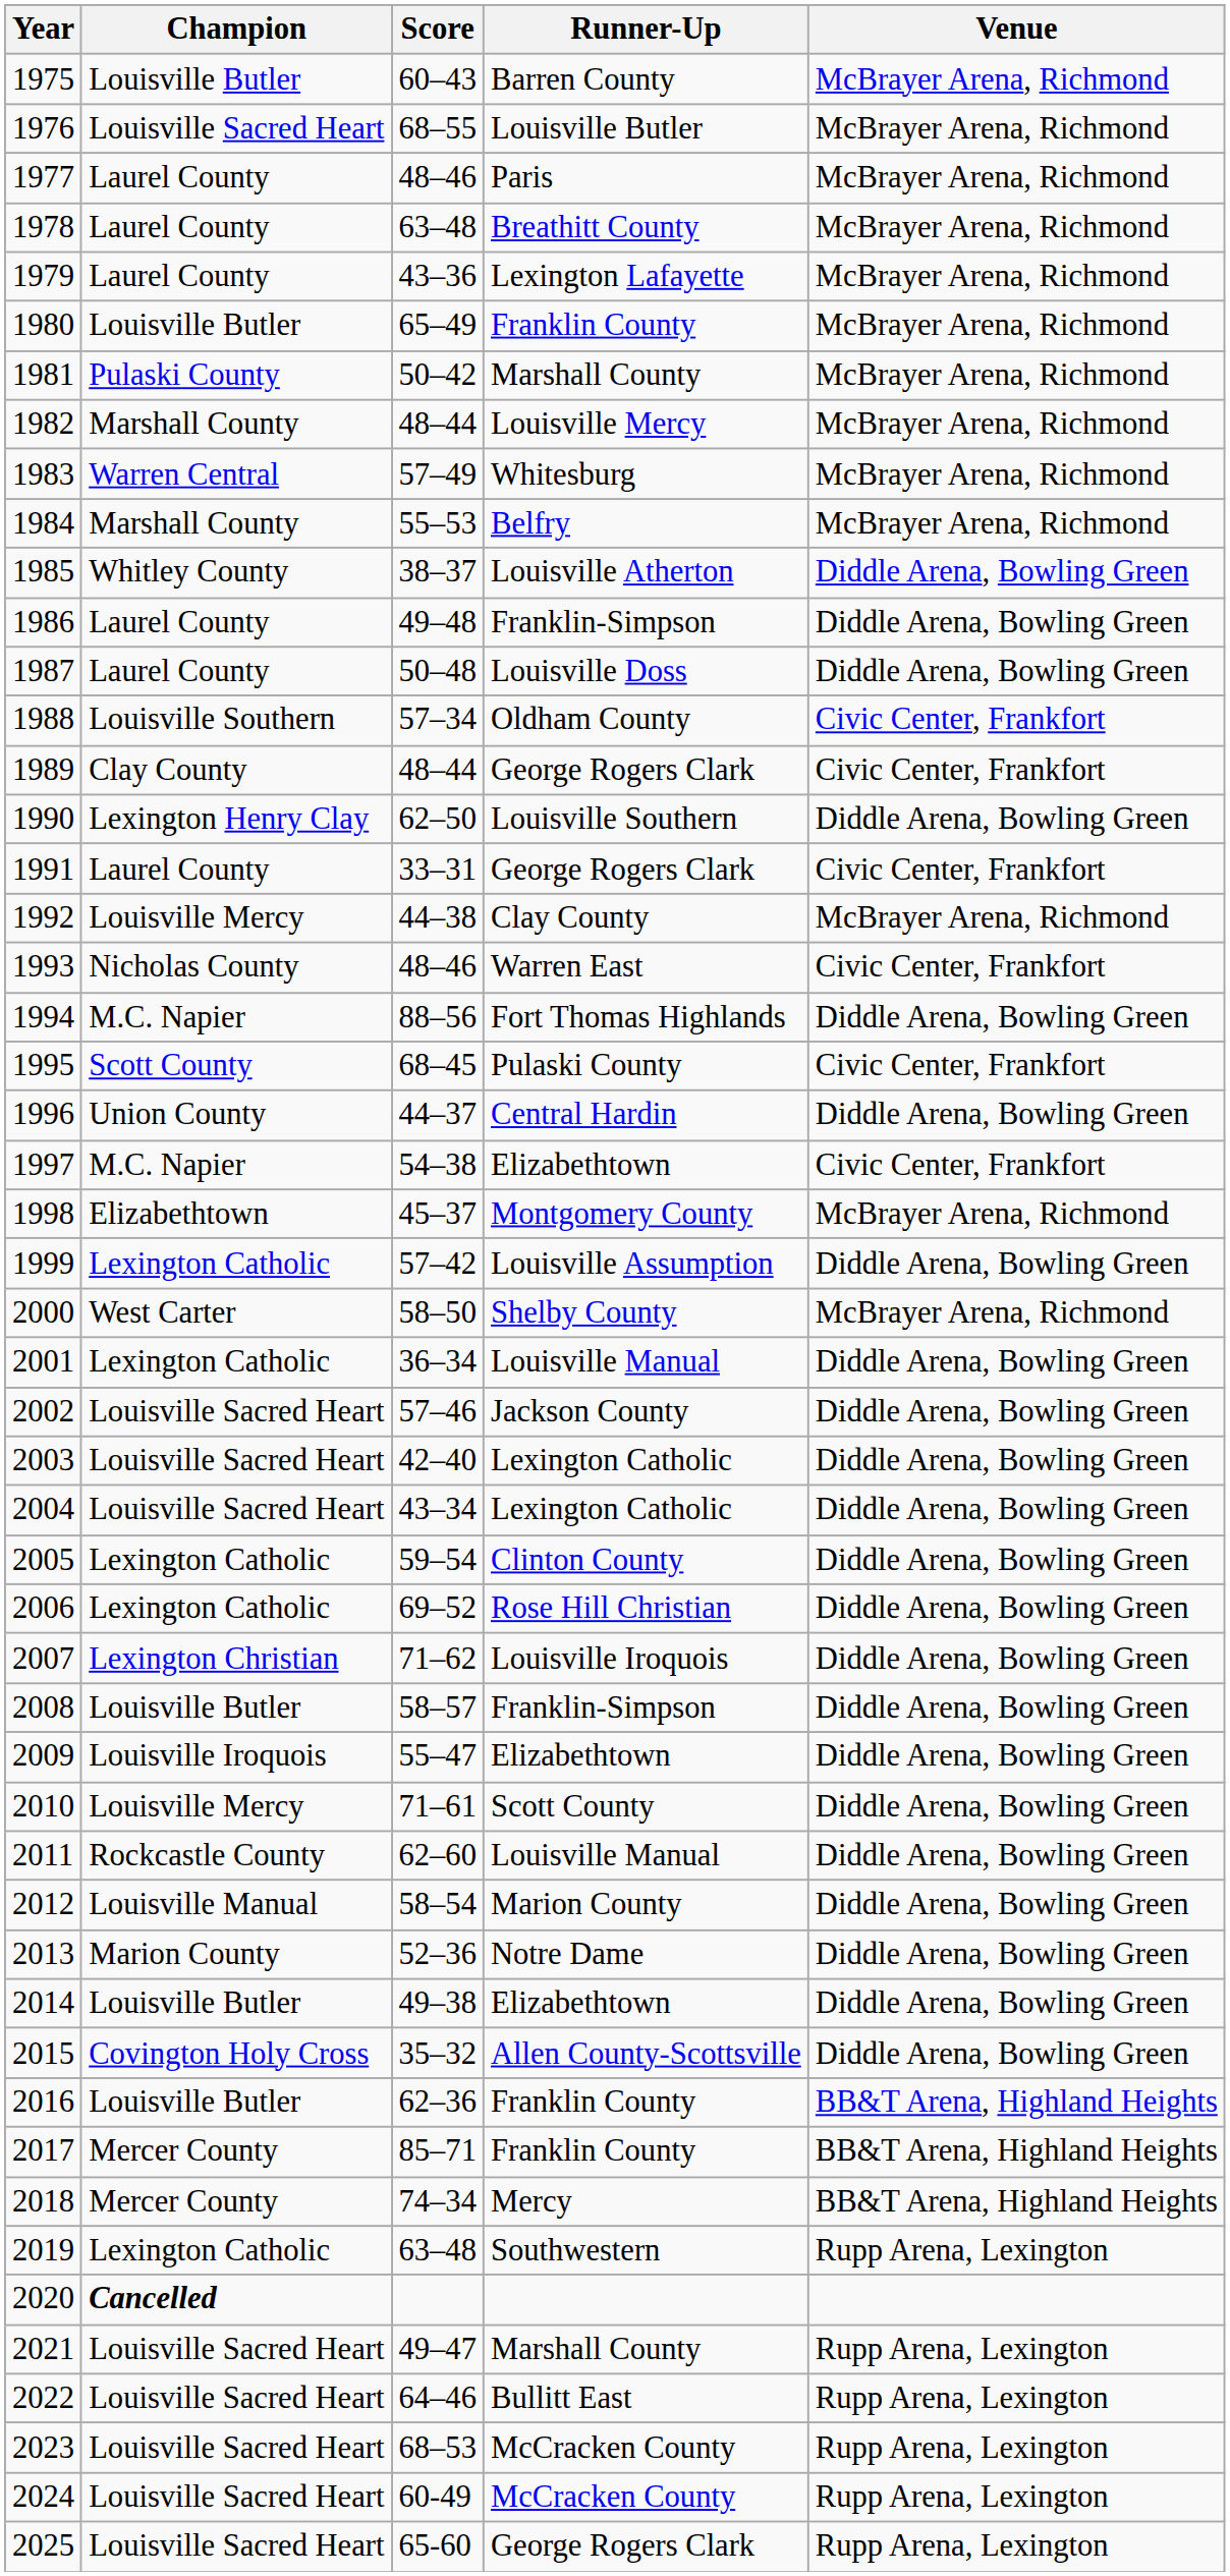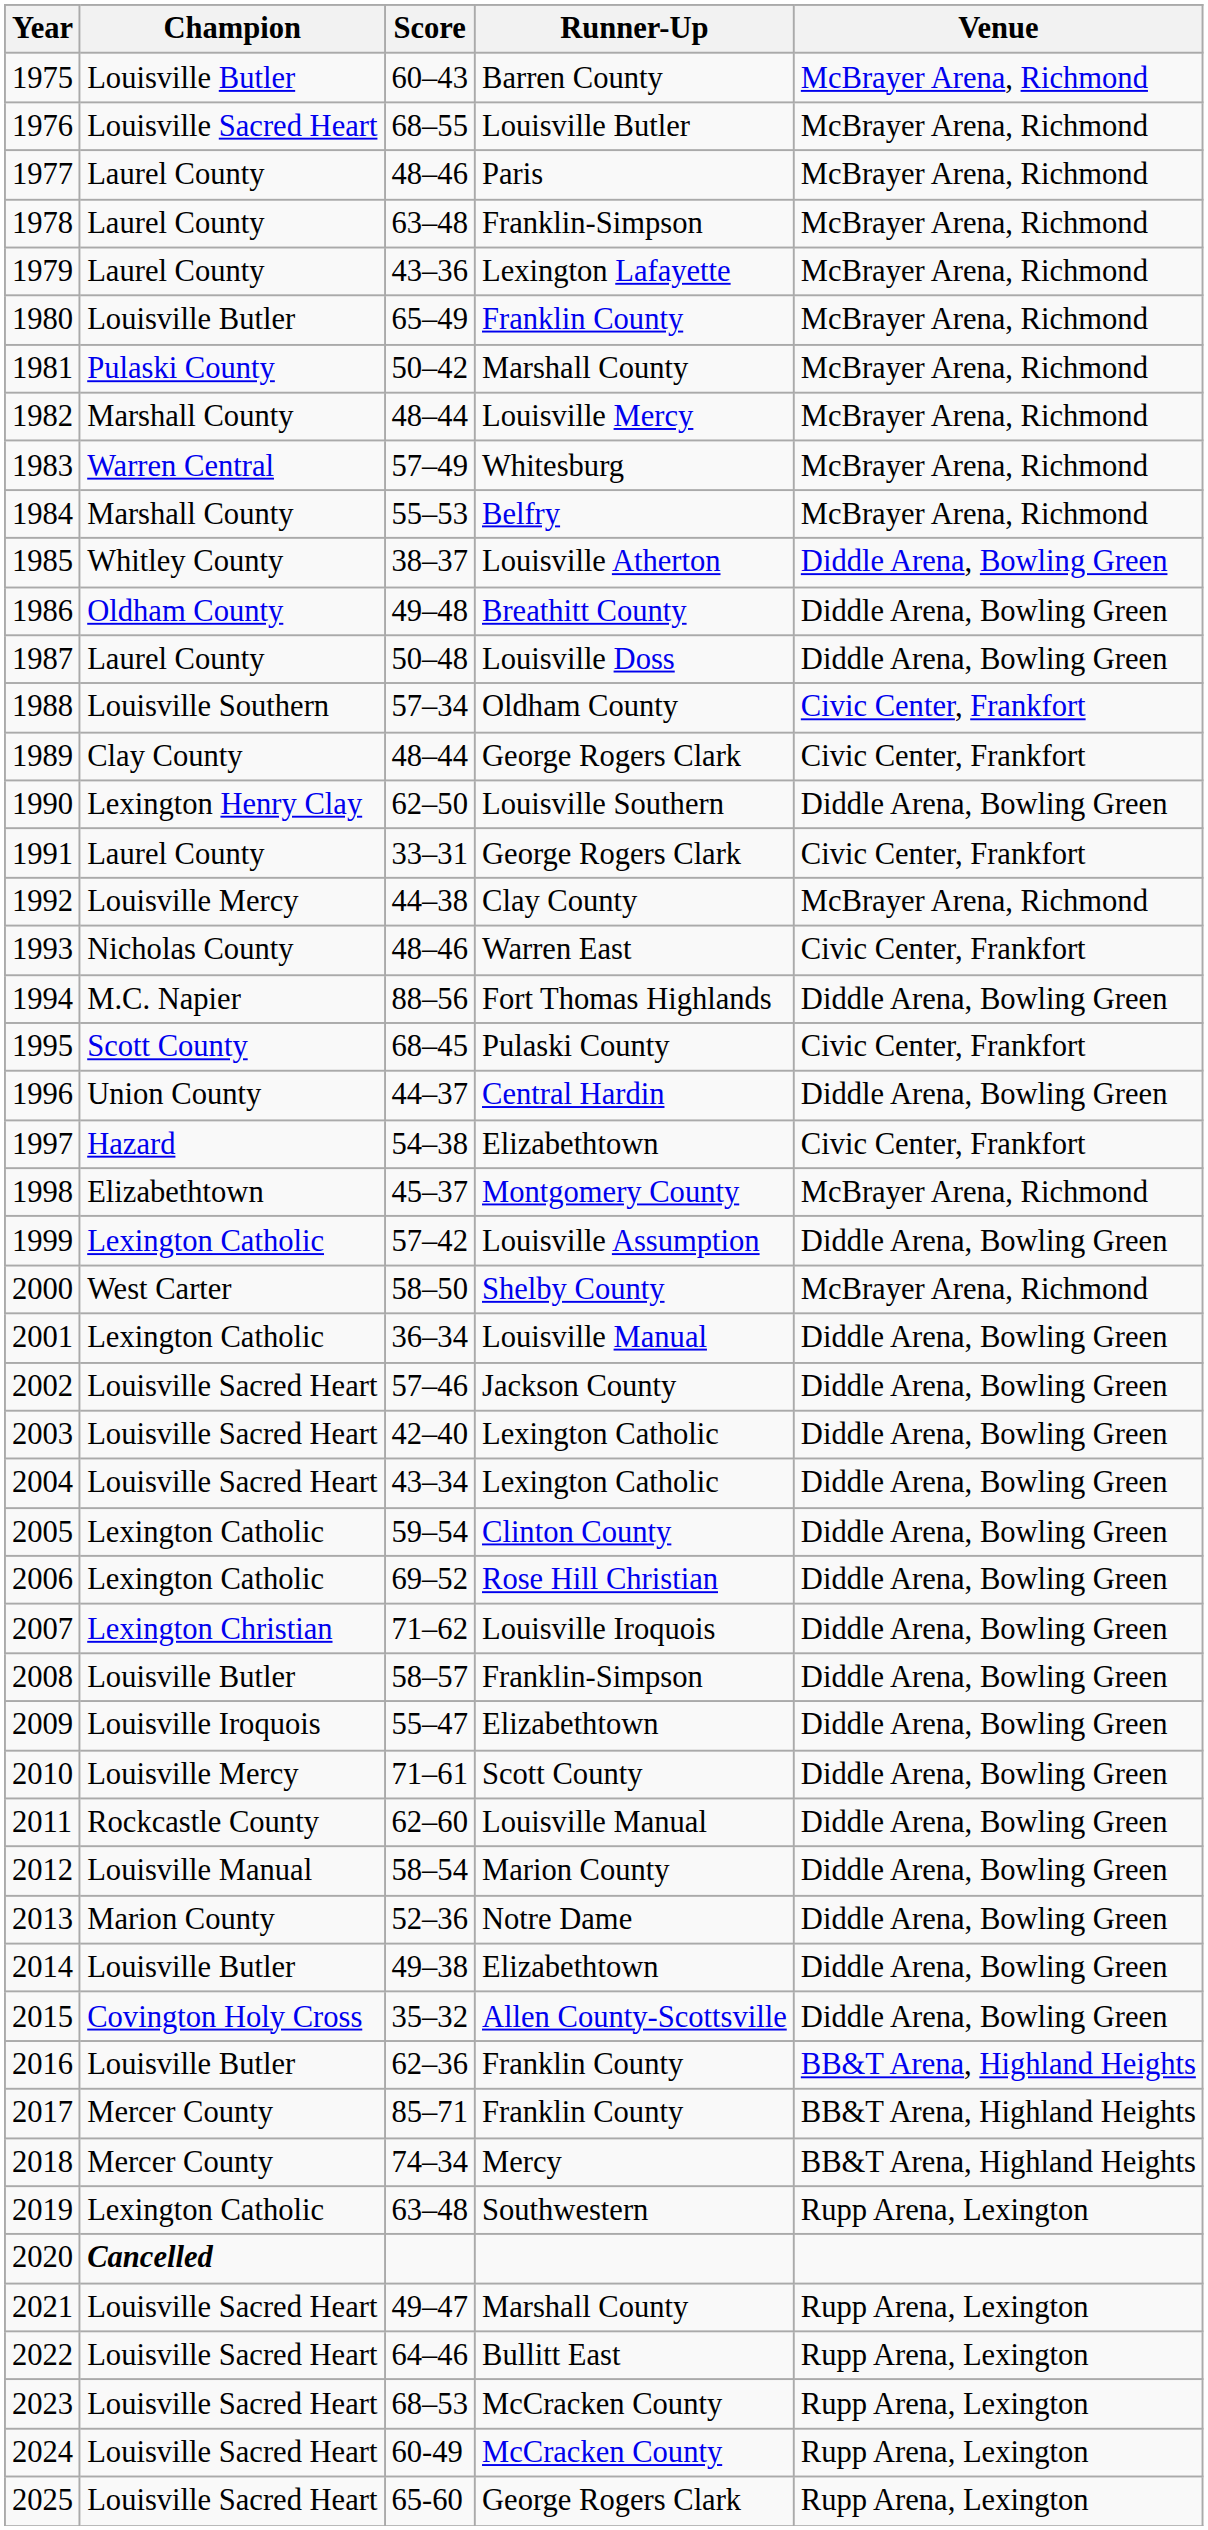1978 | Runner-Up: Breathitt County -> Franklin-Simpson
1986 | Champion: Laurel County -> Oldham County
1986 | Runner-Up: Franklin-Simpson -> Breathitt County
1997 | Champion: M.C. Napier -> Hazard
